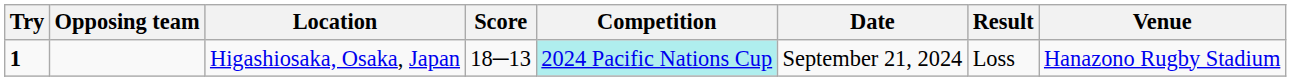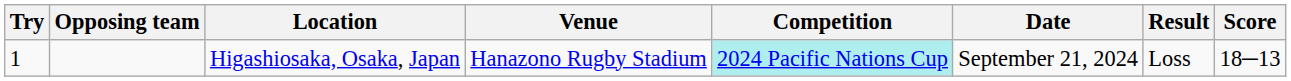columns swapped: Venue <-> Score
Higashiosaka, Osaka, Japan | Try: bold -> normal
